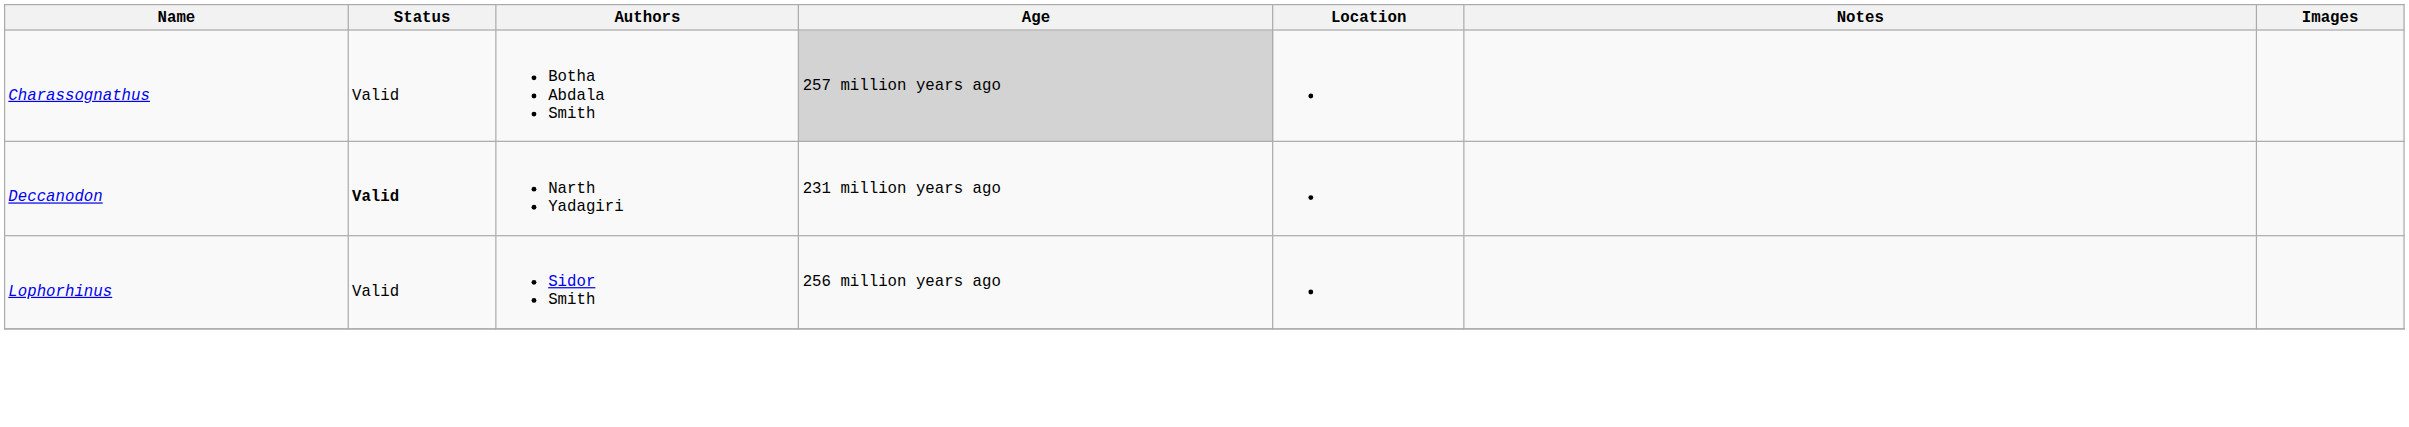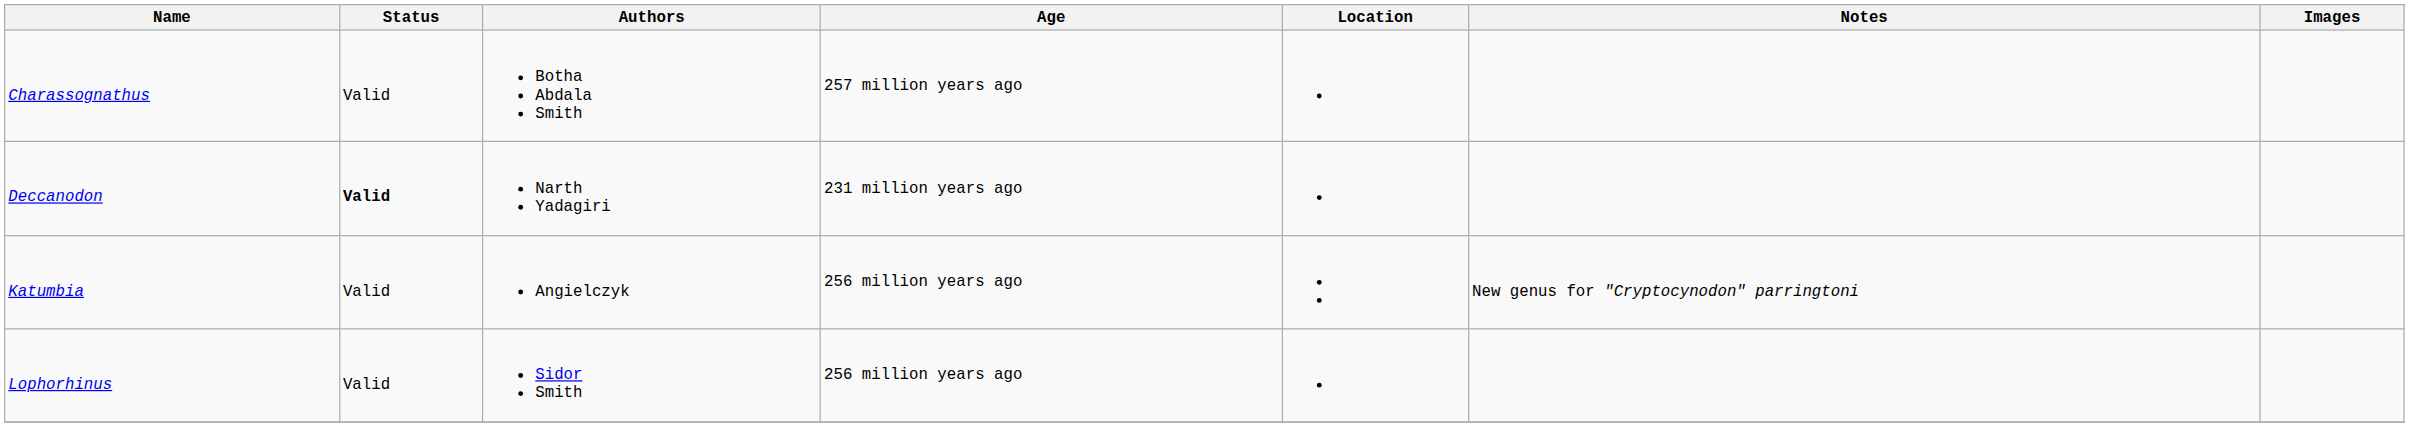Charassognathus | Age: lightgrey background -> no background
+ row: Katumbia | Valid | Angielczyk | 256 million years ago | New genus for "Cryptocynodon" parringtoni
